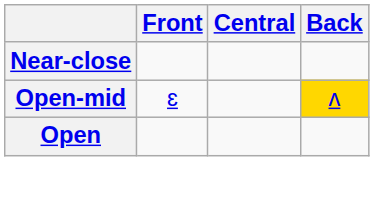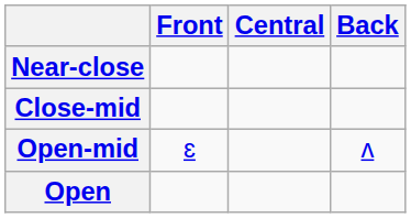+ row: Close-mid
Open-mid | Back: gold background -> no background
